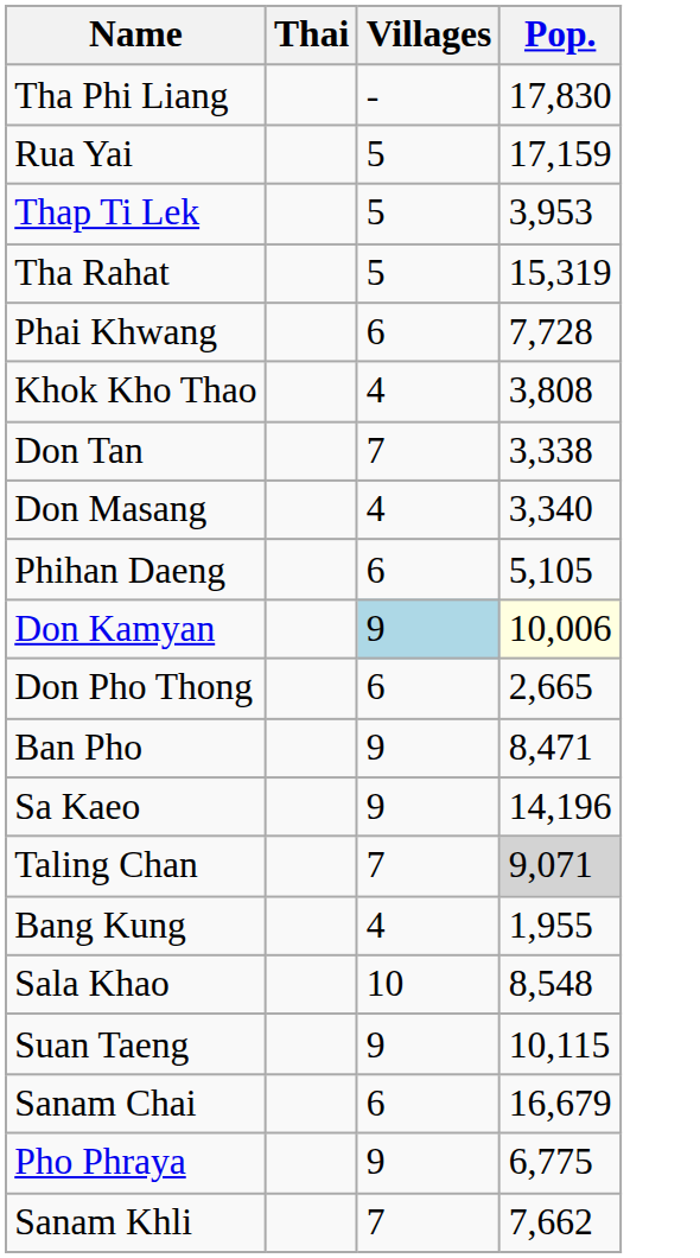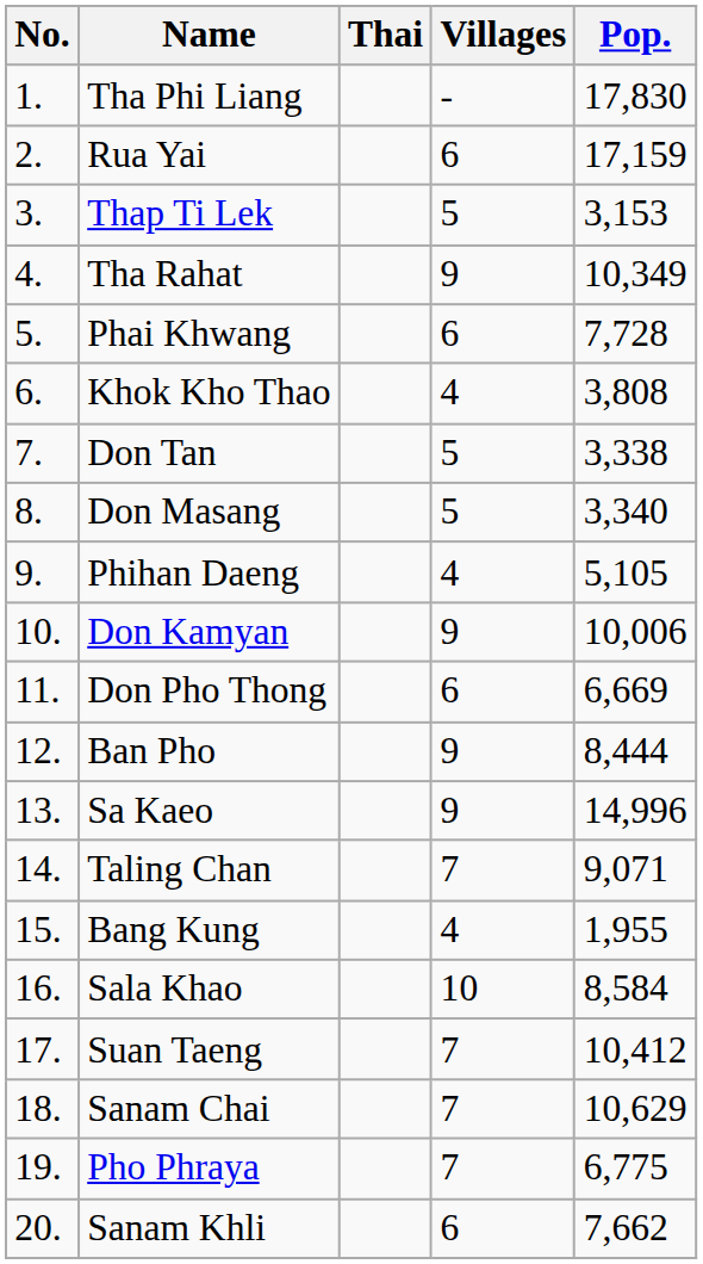+ column: No. | 1. | 2. | 3. | 4. | 5. | 6. | 7. | 8. | 9. | 10. | 11. | 12. | 13. | 14. | 15. | 16. | 17. | 18. | 19. | 20.
Rua Yai | Villages: 5 -> 6
Thap Ti Lek | Pop.: 3,953 -> 3,153
Tha Rahat | Villages: 5 -> 9
Tha Rahat | Pop.: 15,319 -> 10,349
Don Tan | Villages: 7 -> 5
Don Masang | Villages: 4 -> 5
Phihan Daeng | Villages: 6 -> 4
Don Kamyan | Villages: lightblue background -> no background
Don Kamyan | Pop.: lightyellow background -> no background
Don Pho Thong | Pop.: 2,665 -> 6,669
Ban Pho | Pop.: 8,471 -> 8,444
Sa Kaeo | Pop.: 14,196 -> 14,996
Taling Chan | Pop.: lightgrey background -> no background
Sala Khao | Pop.: 8,548 -> 8,584
Suan Taeng | Villages: 9 -> 7
Suan Taeng | Pop.: 10,115 -> 10,412
Sanam Chai | Villages: 6 -> 7
Sanam Chai | Pop.: 16,679 -> 10,629
Pho Phraya | Villages: 9 -> 7
Sanam Khli | Villages: 7 -> 6
